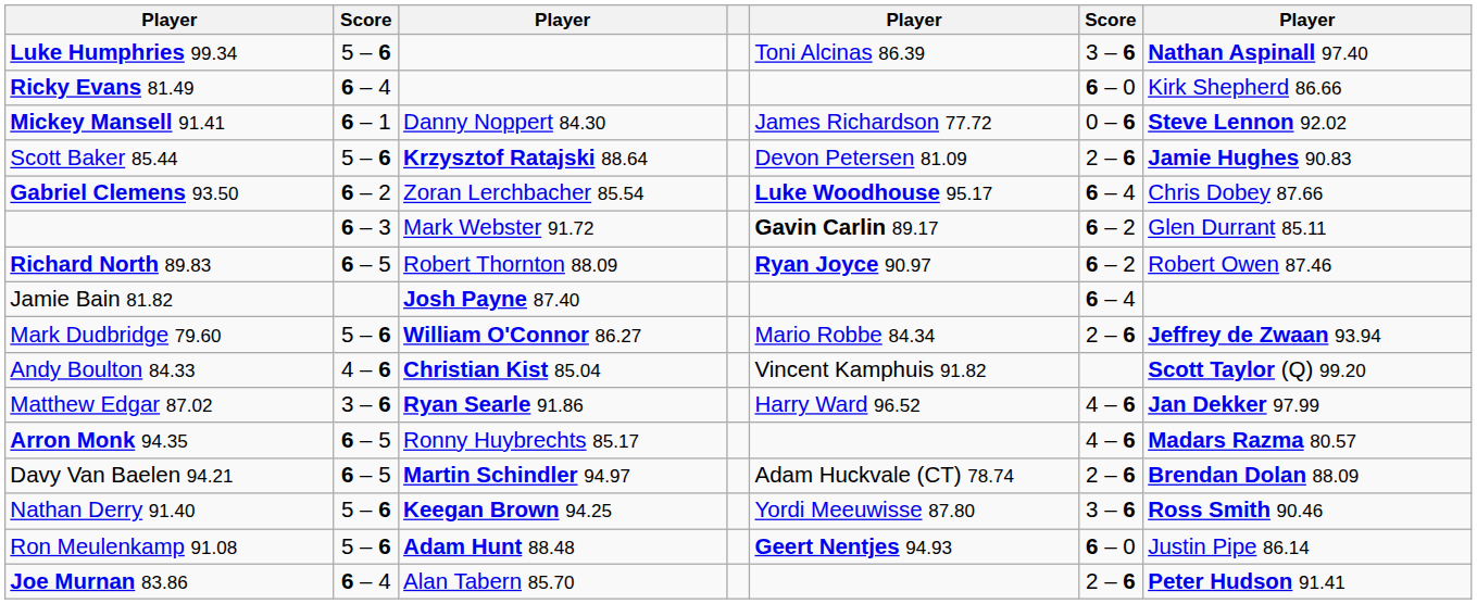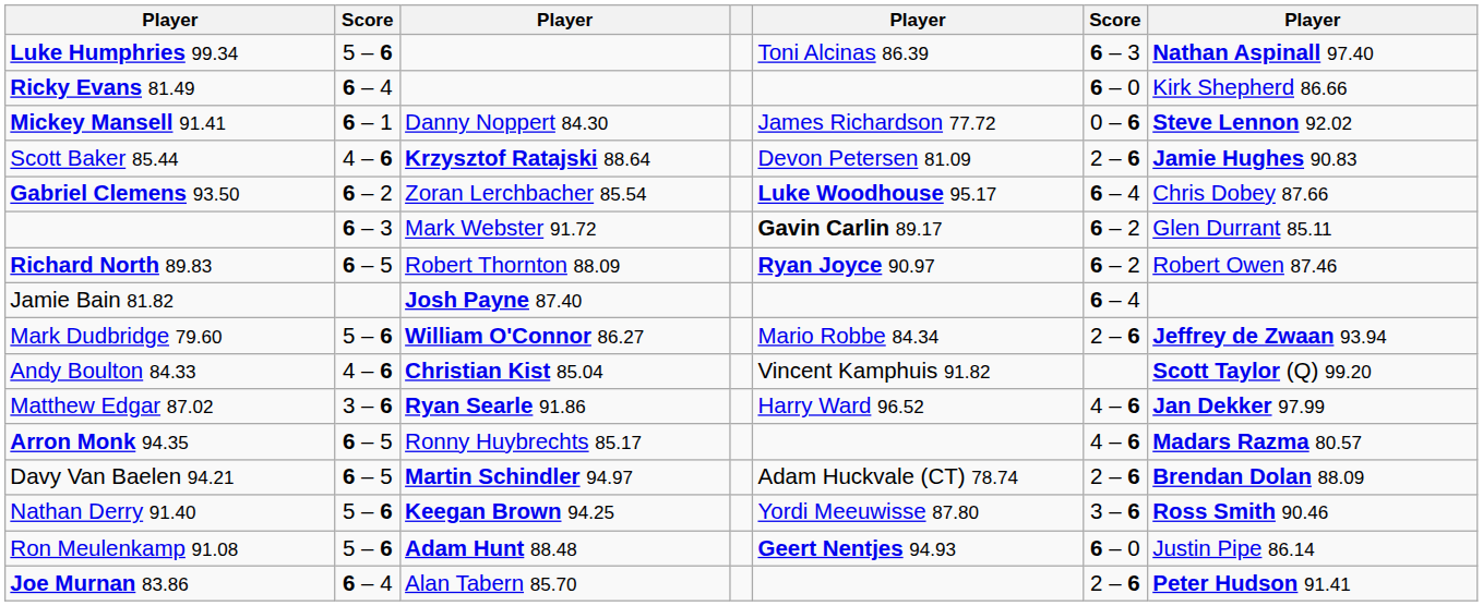Luke Humphries 99.34 | column 6: 3 – 6 -> 6 – 3
Scott Baker 85.44 | column 2: 5 – 6 -> 4 – 6
